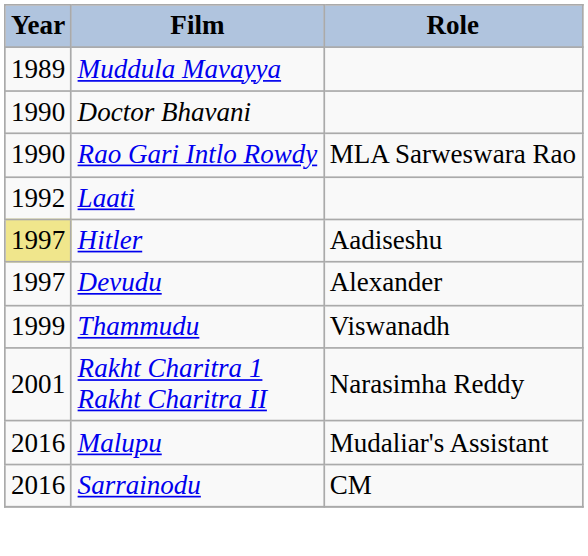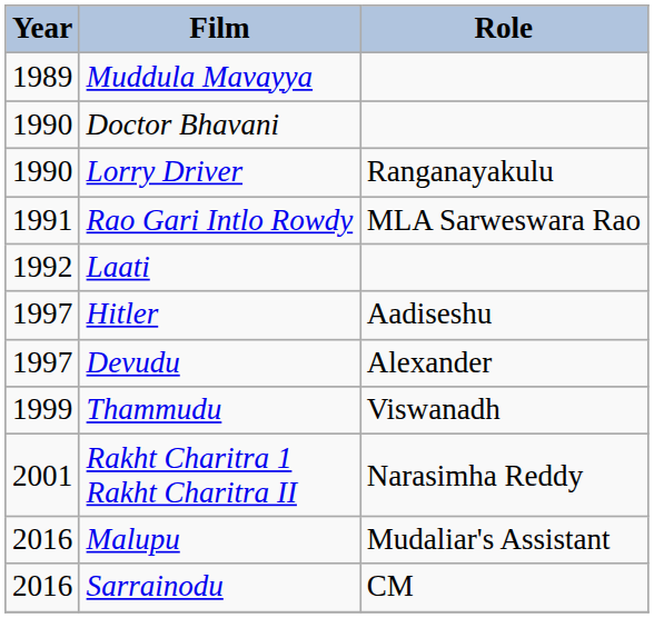+ row: 1990 | Lorry Driver | Ranganayakulu
Rao Gari Intlo Rowdy | Year: 1990 -> 1991
Hitler | Year: khaki background -> no background
